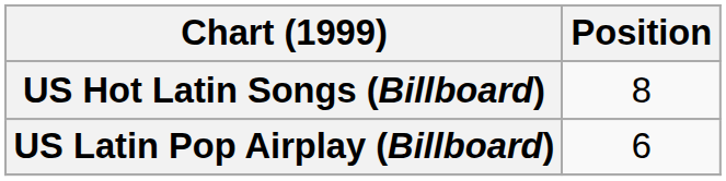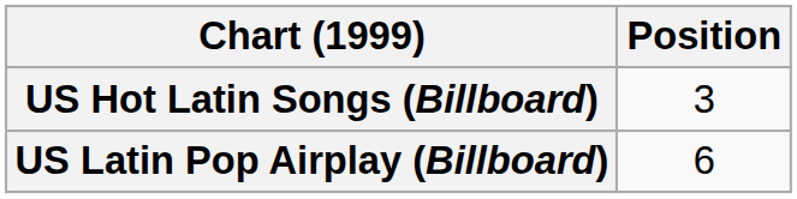US Hot Latin Songs (Billboard) | Position: 8 -> 3
